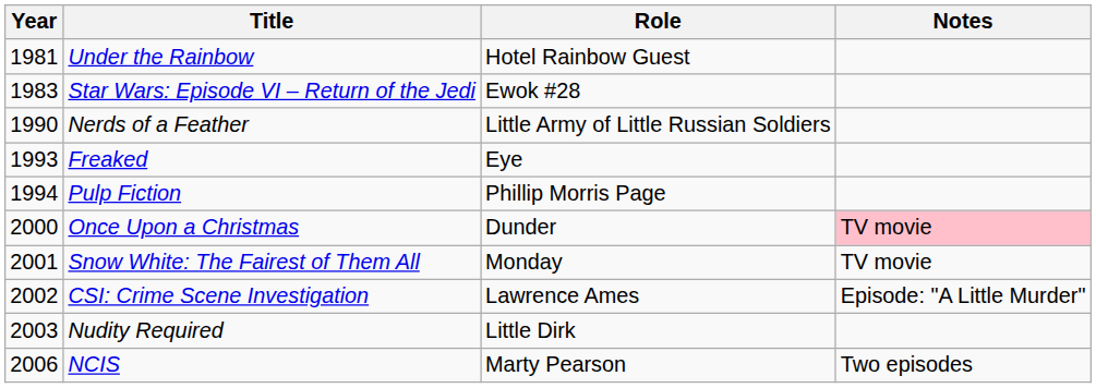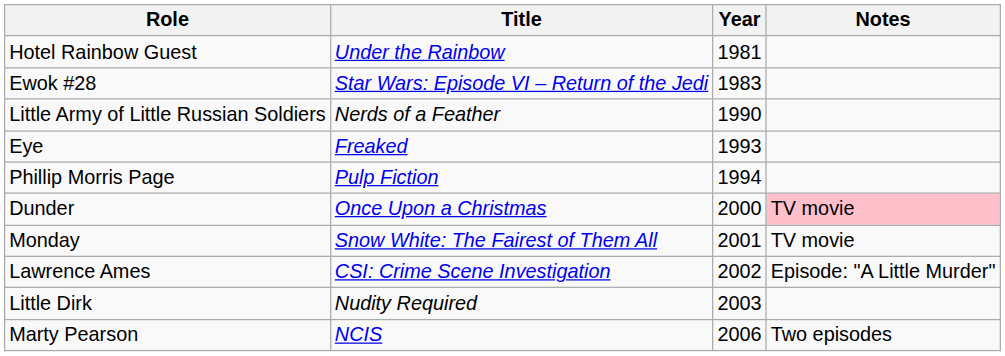columns swapped: Year <-> Role
